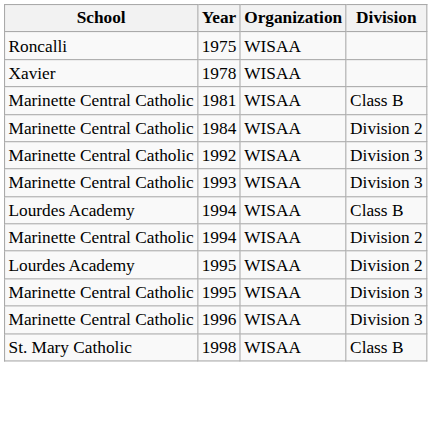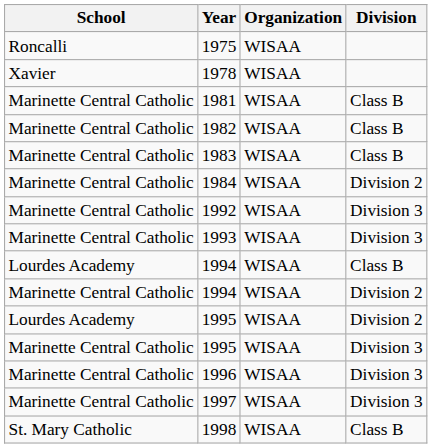+ row: Marinette Central Catholic | 1982 | WISAA | Class B
+ row: Marinette Central Catholic | 1983 | WISAA | Class B
+ row: Marinette Central Catholic | 1997 | WISAA | Division 3
